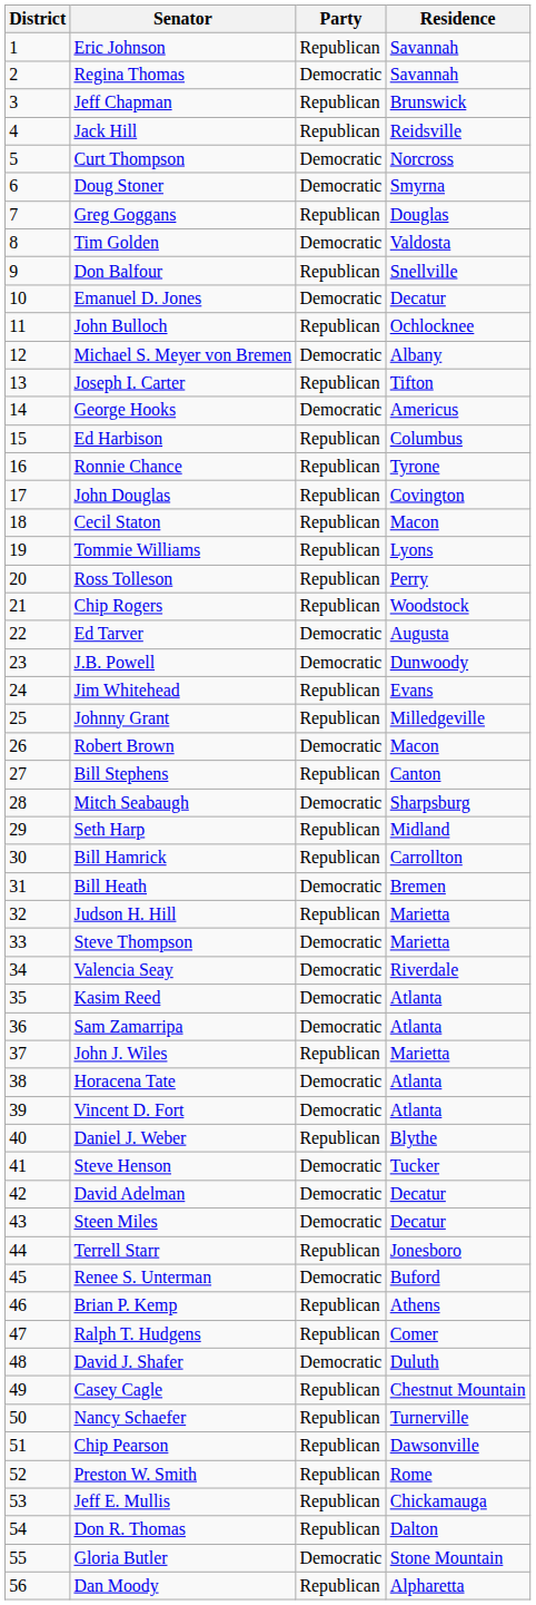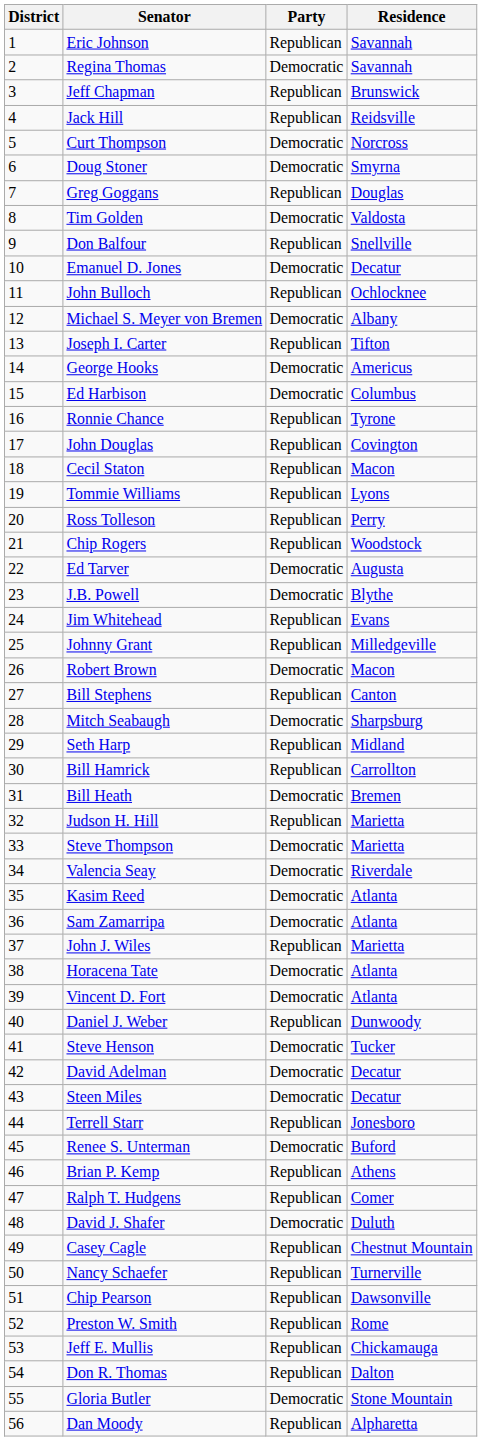Ed Harbison | Party: Republican -> Democratic
J.B. Powell | Residence: Dunwoody -> Blythe
Daniel J. Weber | Residence: Blythe -> Dunwoody
